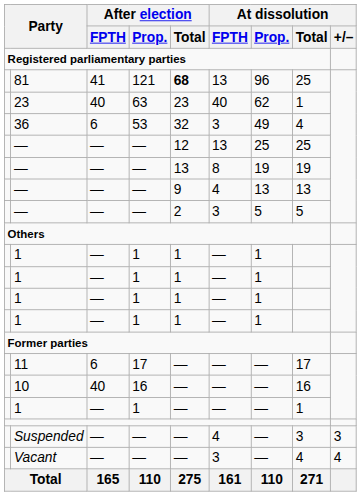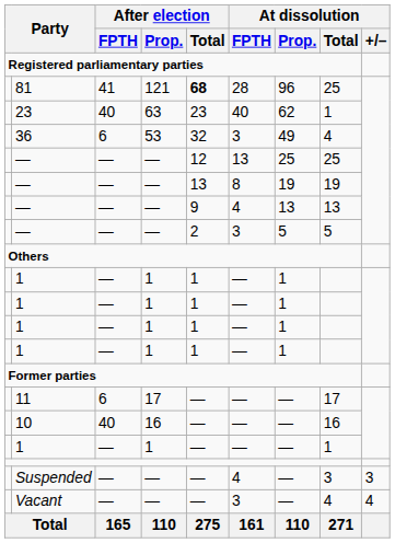81 | At dissolution / FPTH: 13 -> 28
